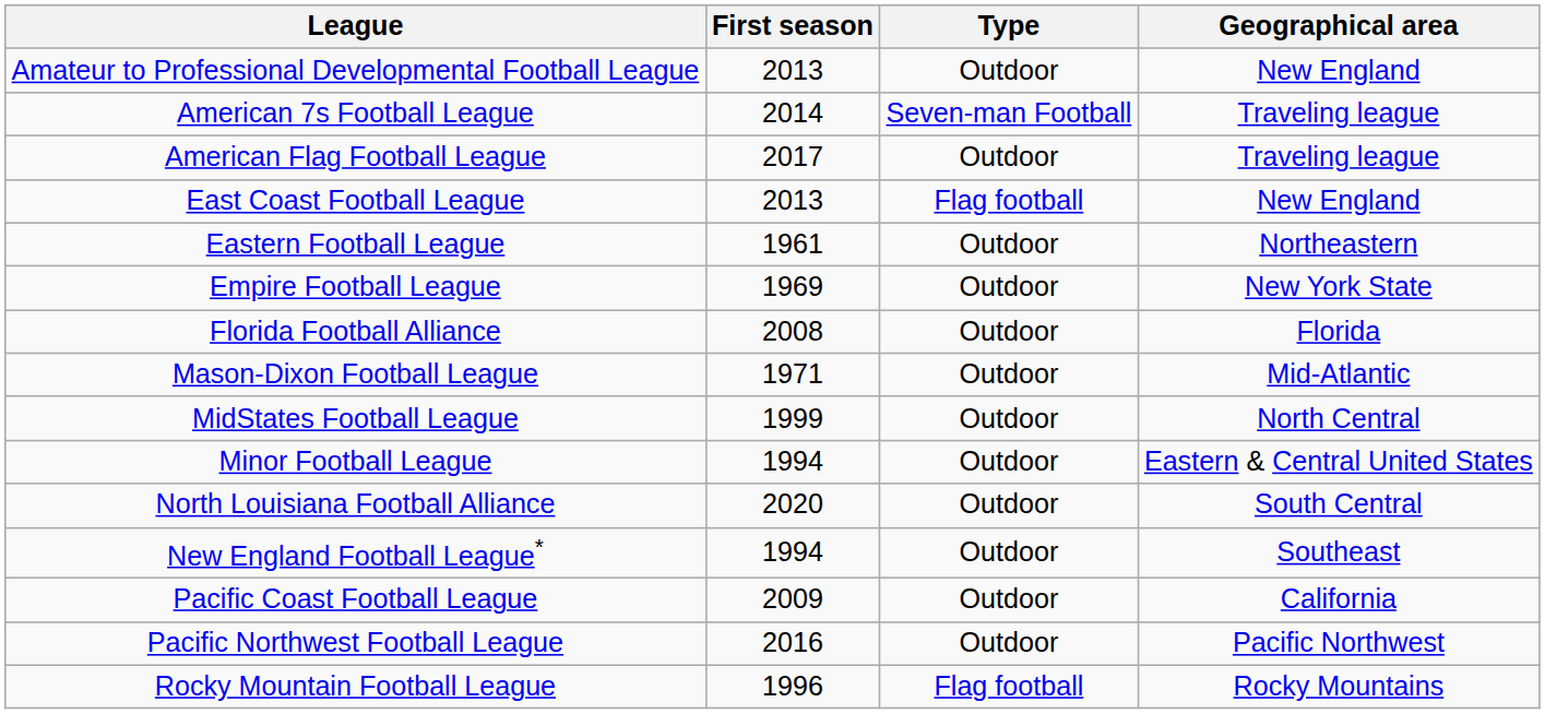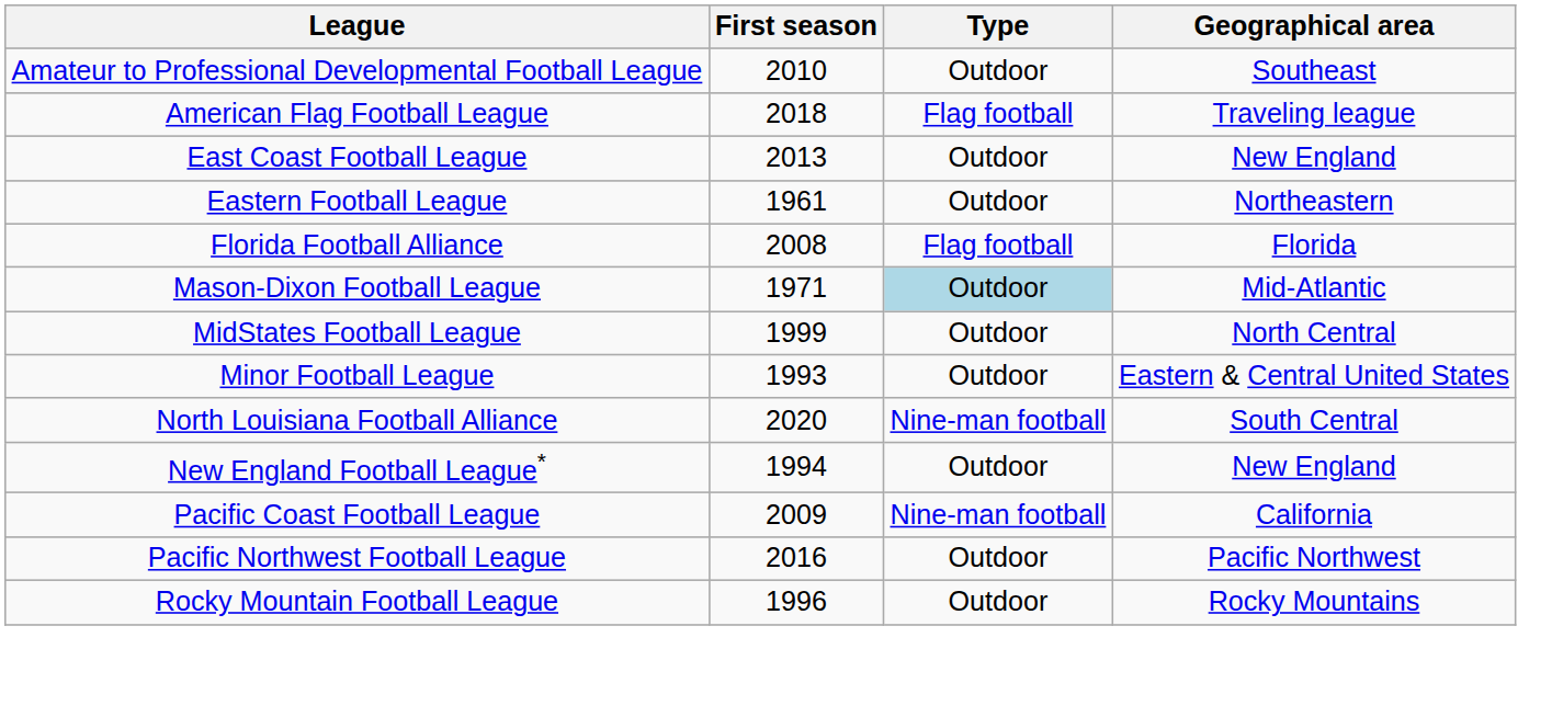Amateur to Professional Developmental Football League | First season: 2013 -> 2010
Amateur to Professional Developmental Football League | Geographical area: New England -> Southeast
- row: American 7s Football League | 2014 | Seven-man Football | Traveling league
American Flag Football League | First season: 2017 -> 2018
American Flag Football League | Type: Outdoor -> Flag football
East Coast Football League | Type: Flag football -> Outdoor
- row: Empire Football League | 1969 | Outdoor | New York State
Florida Football Alliance | Type: Outdoor -> Flag football
Mason-Dixon Football League | Type: no background -> lightblue background
Minor Football League | First season: 1994 -> 1993
North Louisiana Football Alliance | Type: Outdoor -> Nine-man football
New England Football League* | Geographical area: Southeast -> New England
Pacific Coast Football League | Type: Outdoor -> Nine-man football
Rocky Mountain Football League | Type: Flag football -> Outdoor
